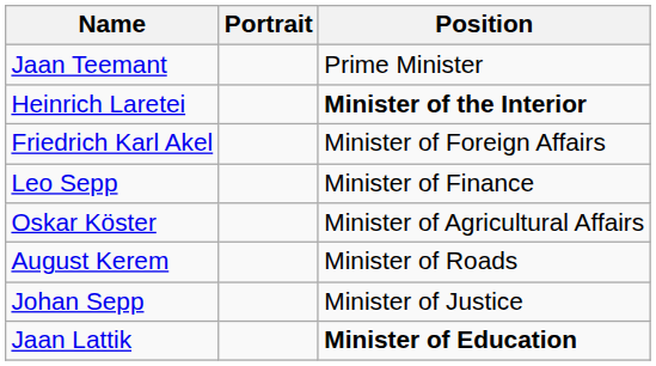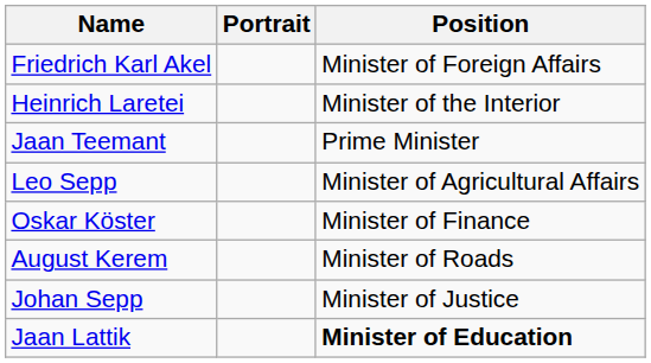rows swapped: Jaan Teemant <-> Friedrich Karl Akel
Heinrich Laretei | Position: bold -> normal
Leo Sepp | Position: Minister of Finance -> Minister of Agricultural Affairs
Oskar Köster | Position: Minister of Agricultural Affairs -> Minister of Finance
